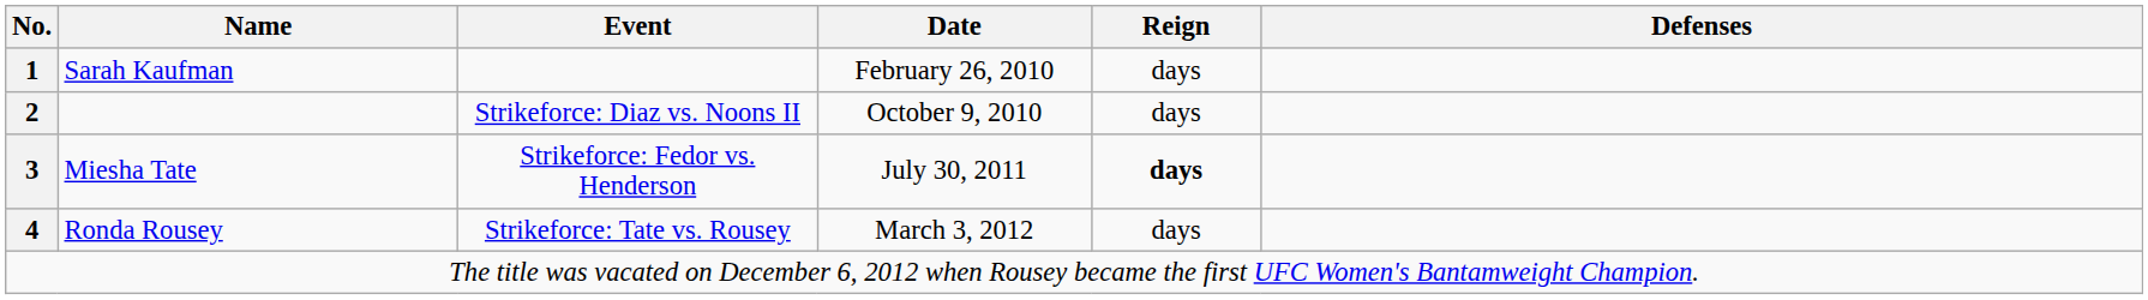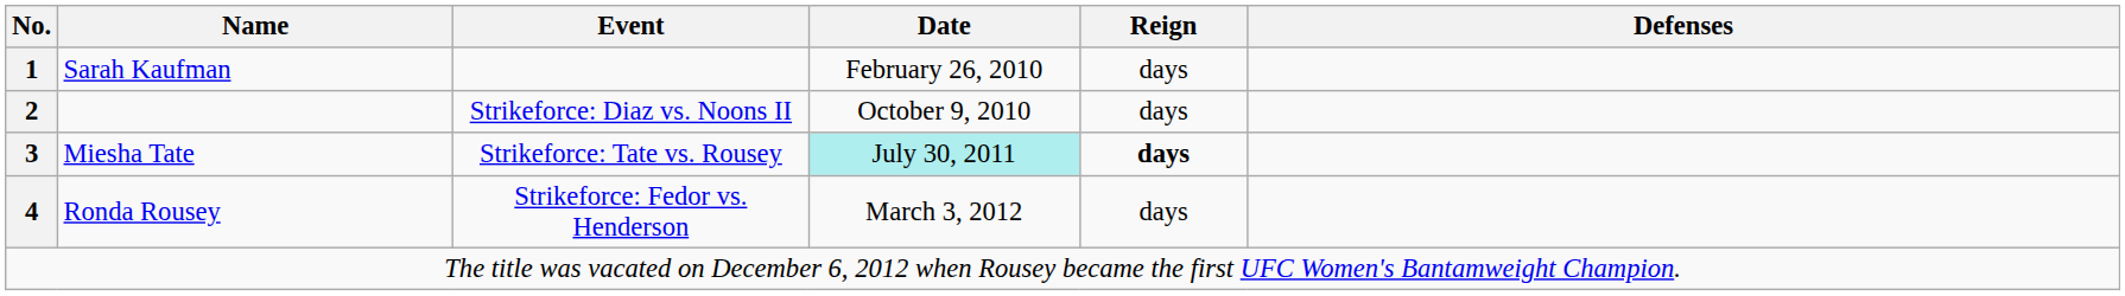Miesha Tate | Event: Strikeforce: Fedor vs. Henderson -> Strikeforce: Tate vs. Rousey
Miesha Tate | Date: no background -> paleturquoise background
Ronda Rousey | Event: Strikeforce: Tate vs. Rousey -> Strikeforce: Fedor vs. Henderson
